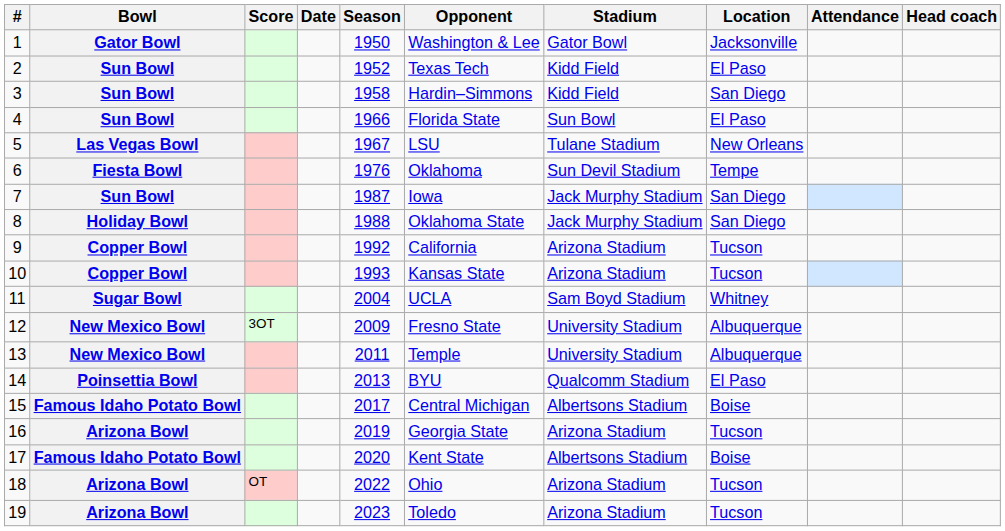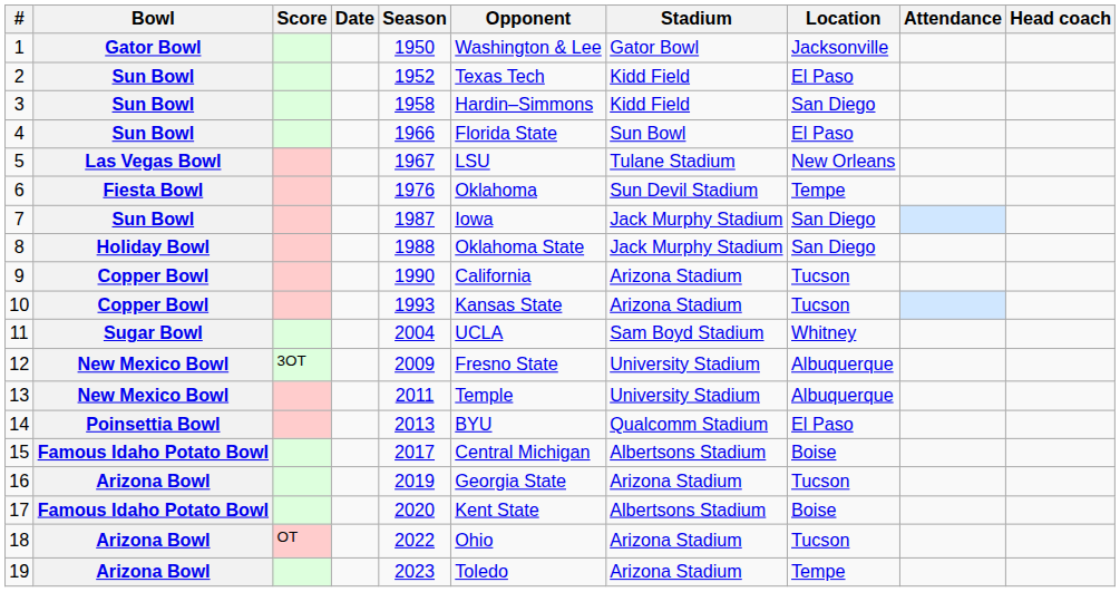9 | Season: 1992 -> 1990
19 | Location: Tucson -> Tempe
